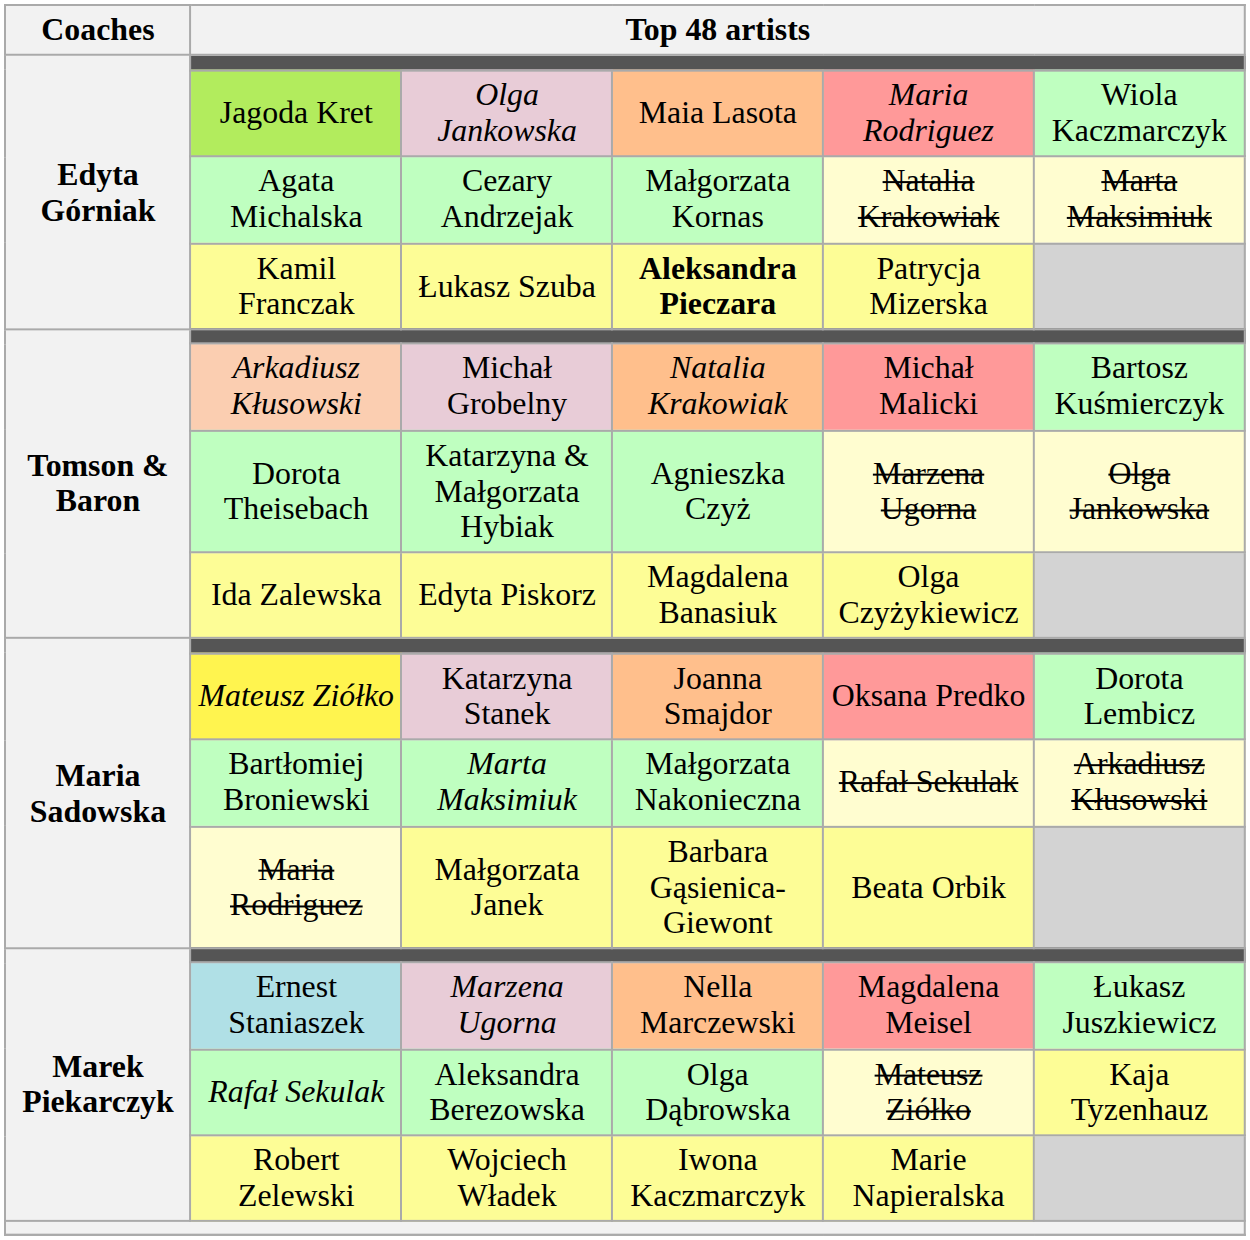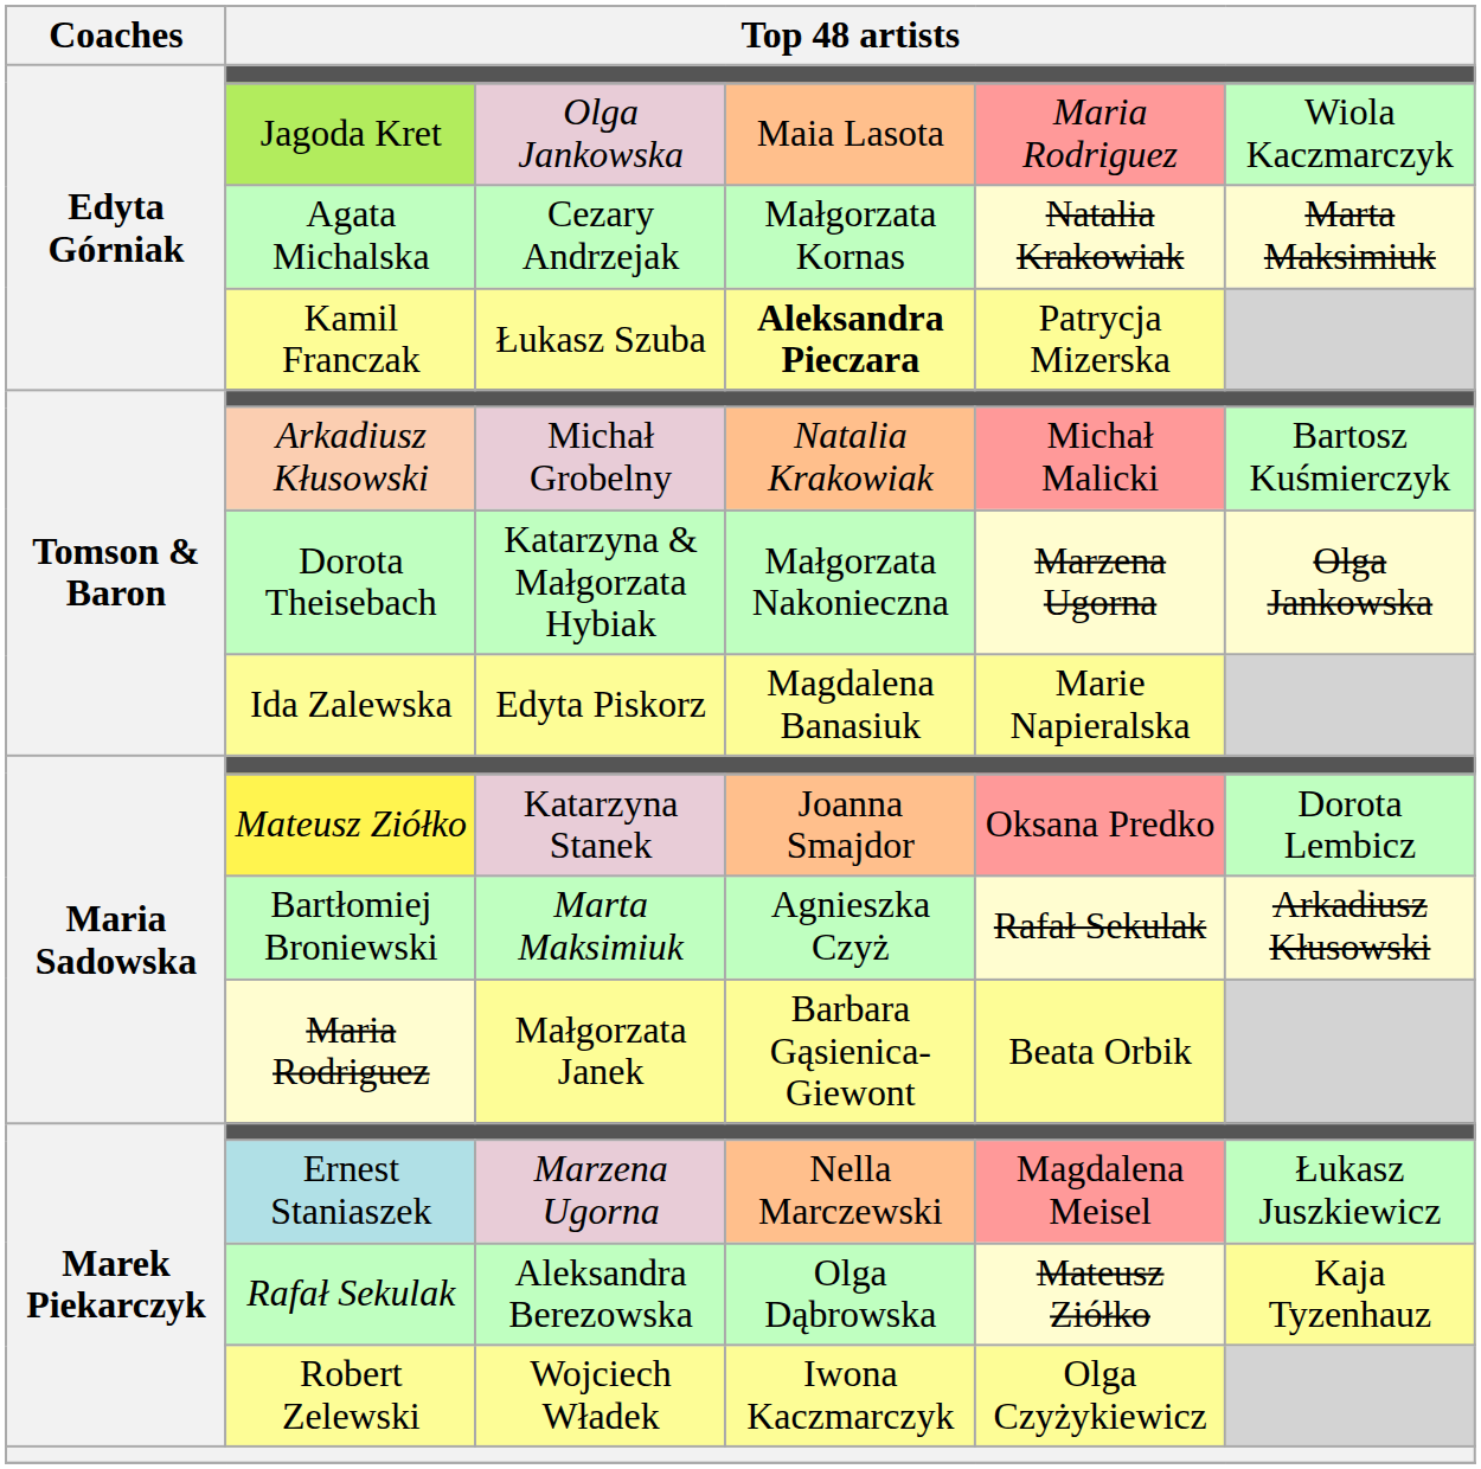Dorota Theisebach | column 4: Agnieszka Czyż -> Małgorzata Nakonieczna
Ida Zalewska | column 5: Olga Czyżykiewicz -> Marie Napieralska
Bartłomiej Broniewski | column 4: Małgorzata Nakonieczna -> Agnieszka Czyż
Robert Zelewski | column 5: Marie Napieralska -> Olga Czyżykiewicz
